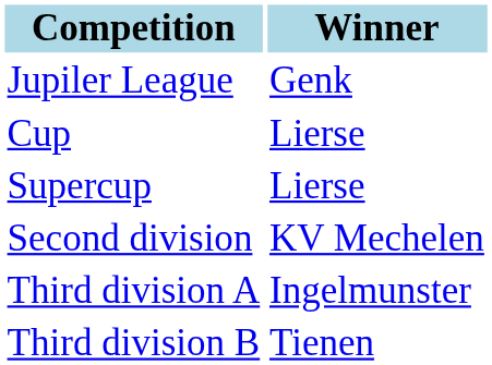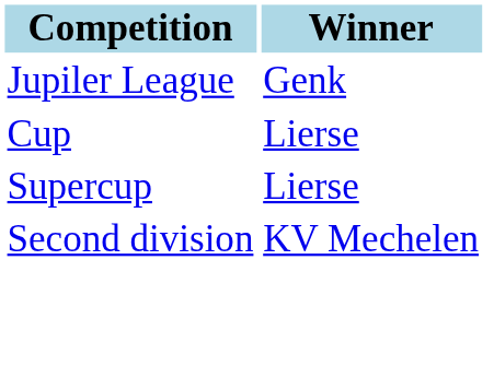- row: Third division A | Ingelmunster
- row: Third division B | Tienen
